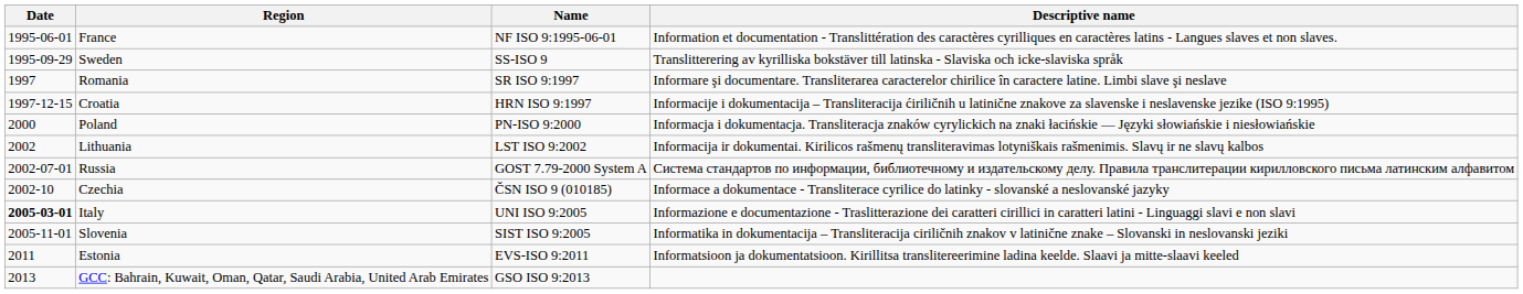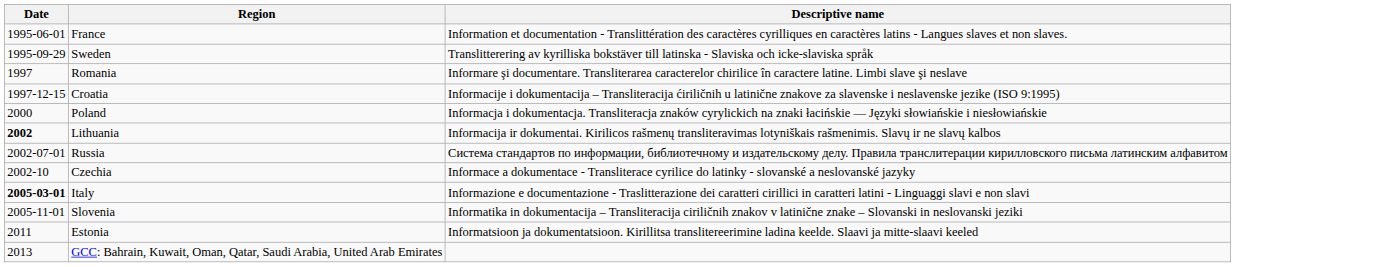- column: Name | NF ISO 9:1995-06-01 | SS-ISO 9 | SR ISO 9:1997 | HRN ISO 9:1997 | PN-ISO 9:2000 | LST ISO 9:2002 | GOST 7.79-2000 System A | ČSN ISO 9 (010185) | UNI ISO 9:2005 | SIST ISO 9:2005 | EVS-ISO 9:2011 | GSO ISO 9:2013
Lithuania | Date: normal -> bold
